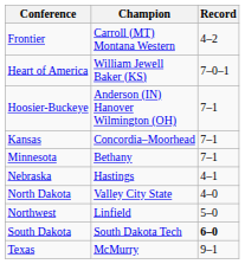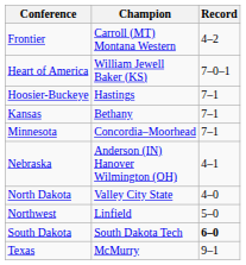Hoosier-Buckeye | Champion: Anderson (IN) Hanover Wilmington (OH) -> Hastings
Kansas | Champion: Concordia–Moorhead -> Bethany
Minnesota | Champion: Bethany -> Concordia–Moorhead
Nebraska | Champion: Hastings -> Anderson (IN) Hanover Wilmington (OH)
